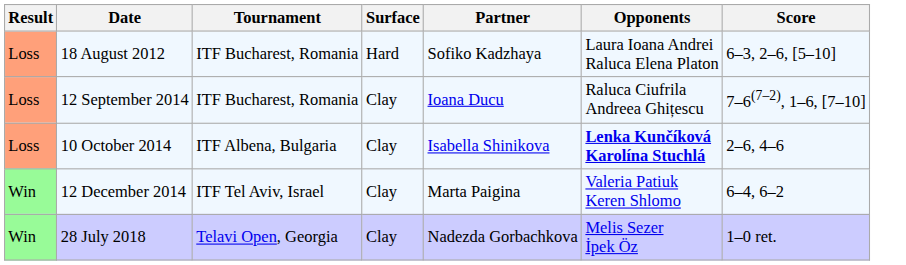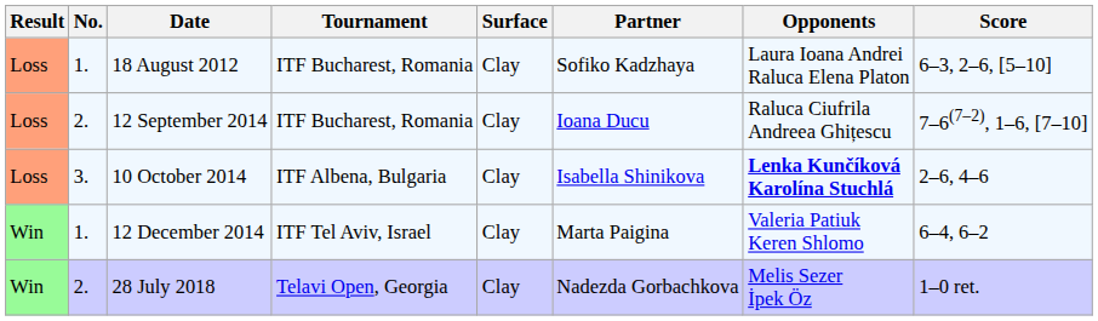+ column: No. | 1. | 2. | 3. | 1. | 2.
18 August 2012 | Surface: Hard -> Clay
